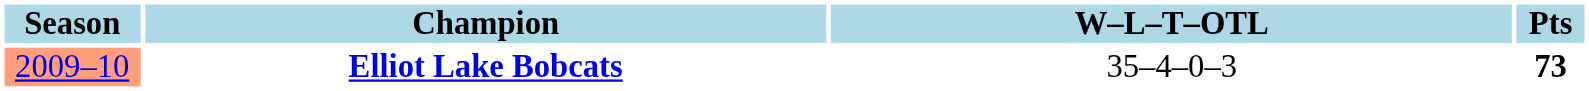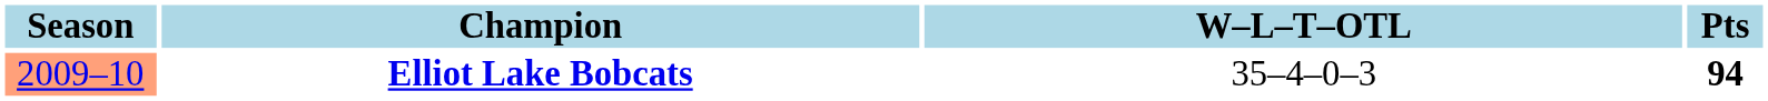Elliot Lake Bobcats | Pts: 73 -> 94
